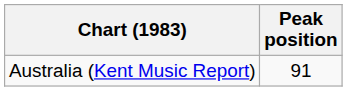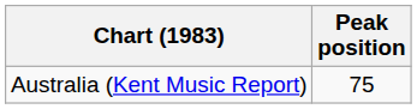Australia (Kent Music Report) | Peak position: 91 -> 75
